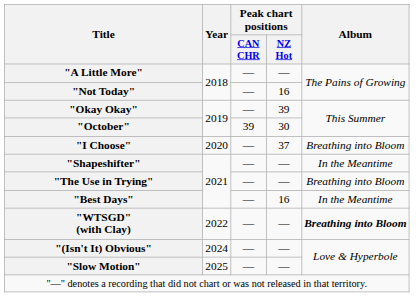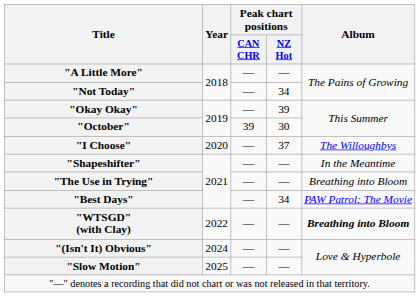"Not Today" | Peak chart positions / NZ Hot: 16 -> 34
"I Choose" | Album: Breathing into Bloom -> The Willoughbys
"Best Days" | Peak chart positions / NZ Hot: 16 -> 34
"Best Days" | Album: In the Meantime -> PAW Patrol: The Movie
